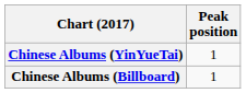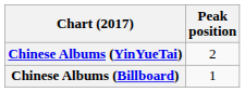Chinese Albums (YinYueTai) | Peak position: 1 -> 2
